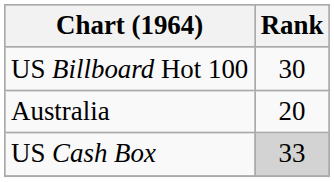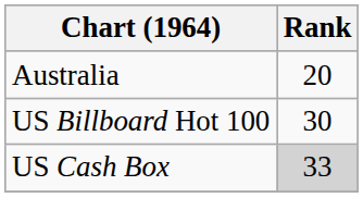rows swapped: Australia <-> US Billboard Hot 100
